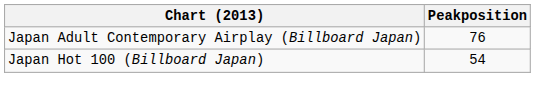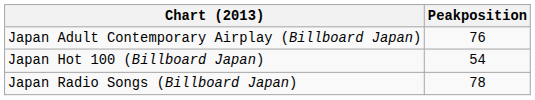+ row: Japan Radio Songs (Billboard Japan) | 78
